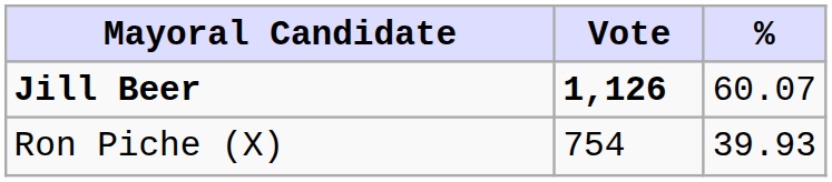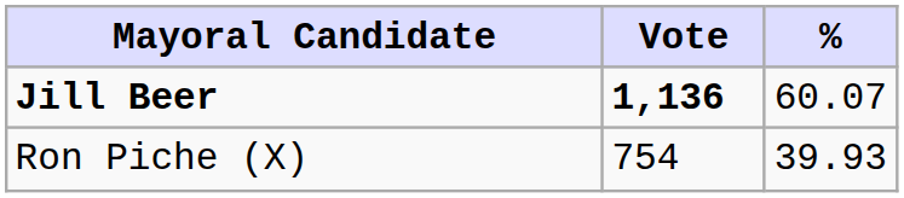Jill Beer | Vote: 1,126 -> 1,136
